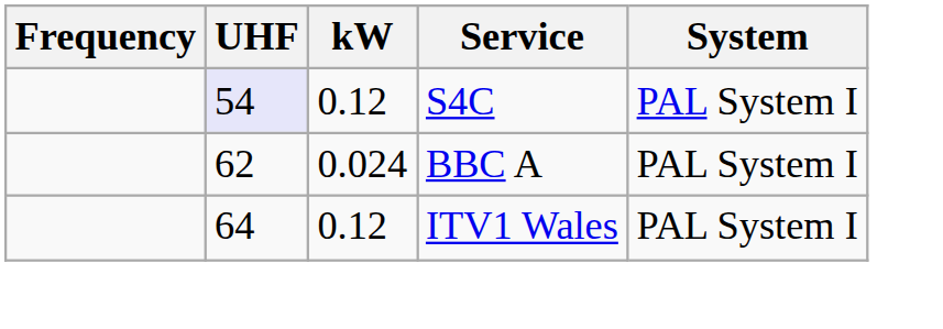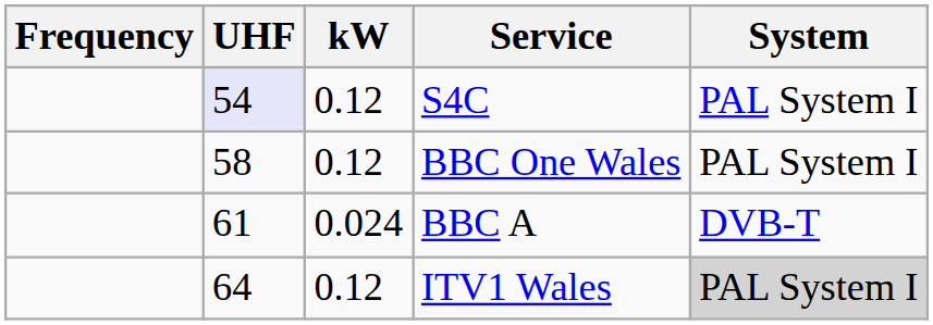+ row: 58 | 0.12 | BBC One Wales | PAL System I
BBC A | UHF: 62 -> 61
BBC A | System: PAL System I -> DVB-T
ITV1 Wales | System: no background -> lightgrey background
